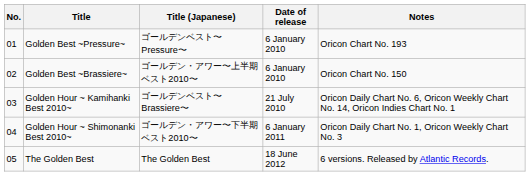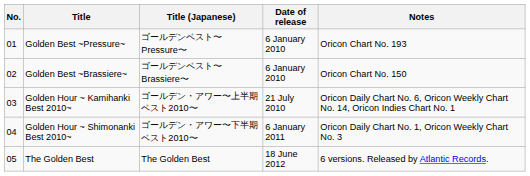Golden Best ~Brassiere~ | Title (Japanese): ゴールデン・アワー〜上半期ベスト2010〜 -> ゴールデンベスト〜Brassiere〜
Golden Hour ~ Kamihanki Best 2010~ | Title (Japanese): ゴールデンベスト〜Brassiere〜 -> ゴールデン・アワー〜上半期ベスト2010〜
